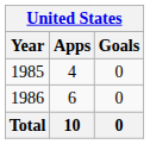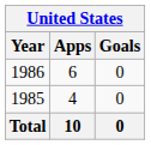rows swapped: 1985 <-> 1986
